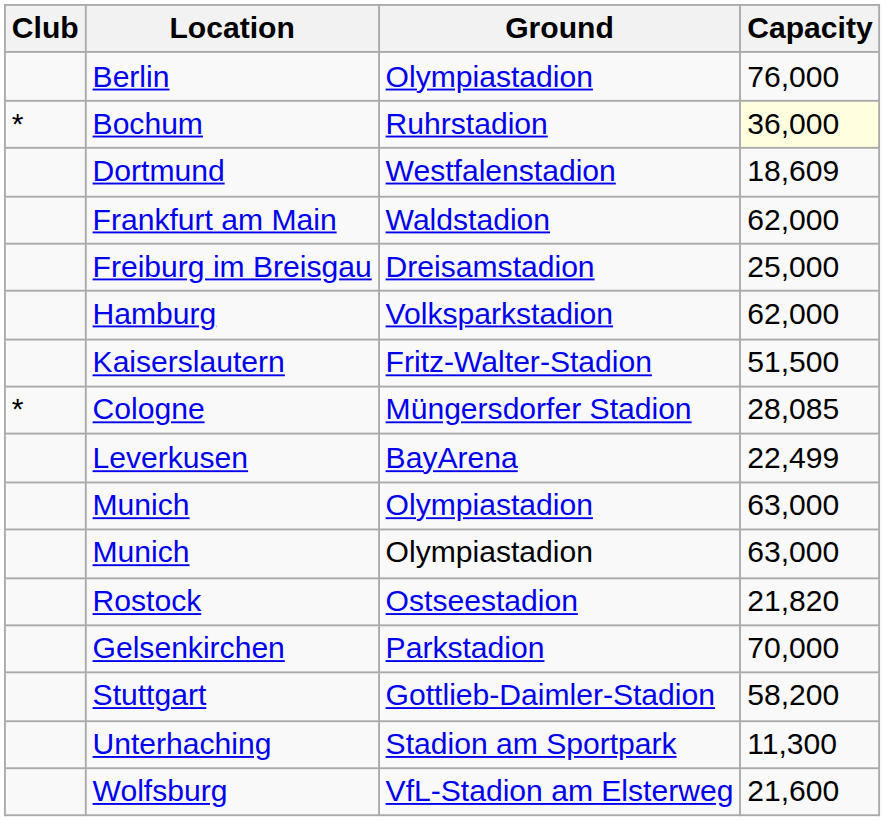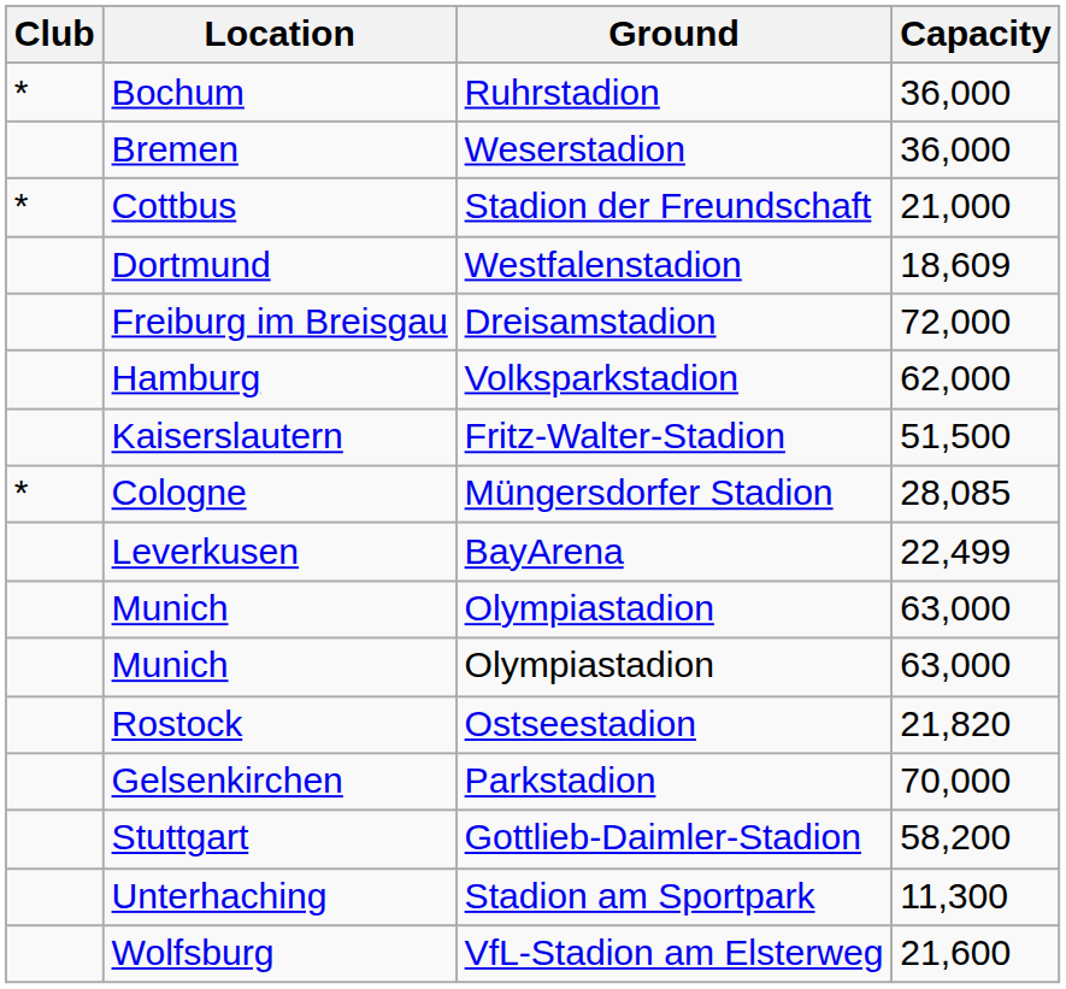- row: Berlin | Olympiastadion | 76,000
Bochum | Capacity: lightyellow background -> no background
+ row: Bremen | Weserstadion | 36,000
+ row: * | Cottbus | Stadion der Freundschaft | 21,000
- row: Frankfurt am Main | Waldstadion | 62,000
Freiburg im Breisgau | Capacity: 25,000 -> 72,000
